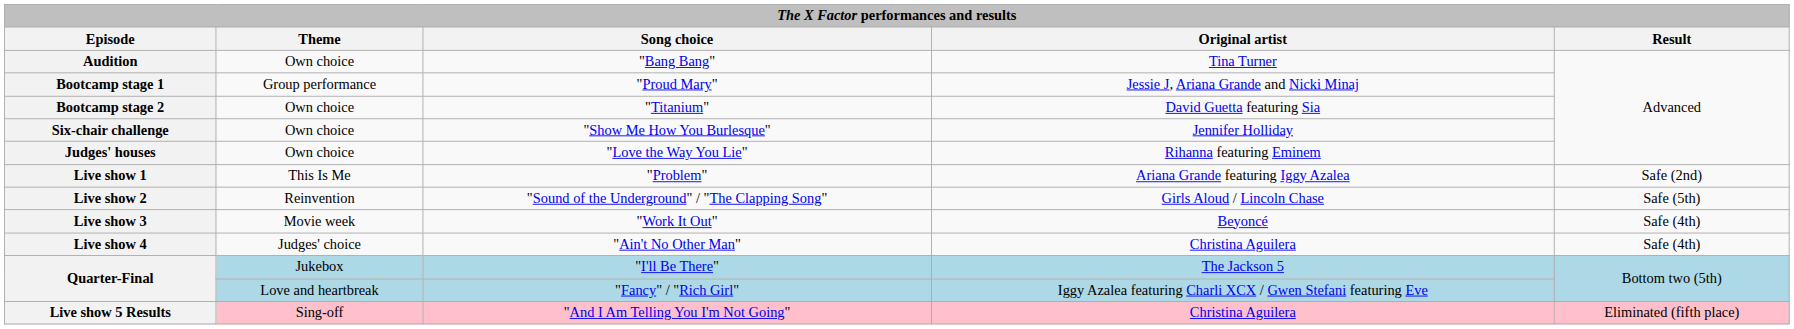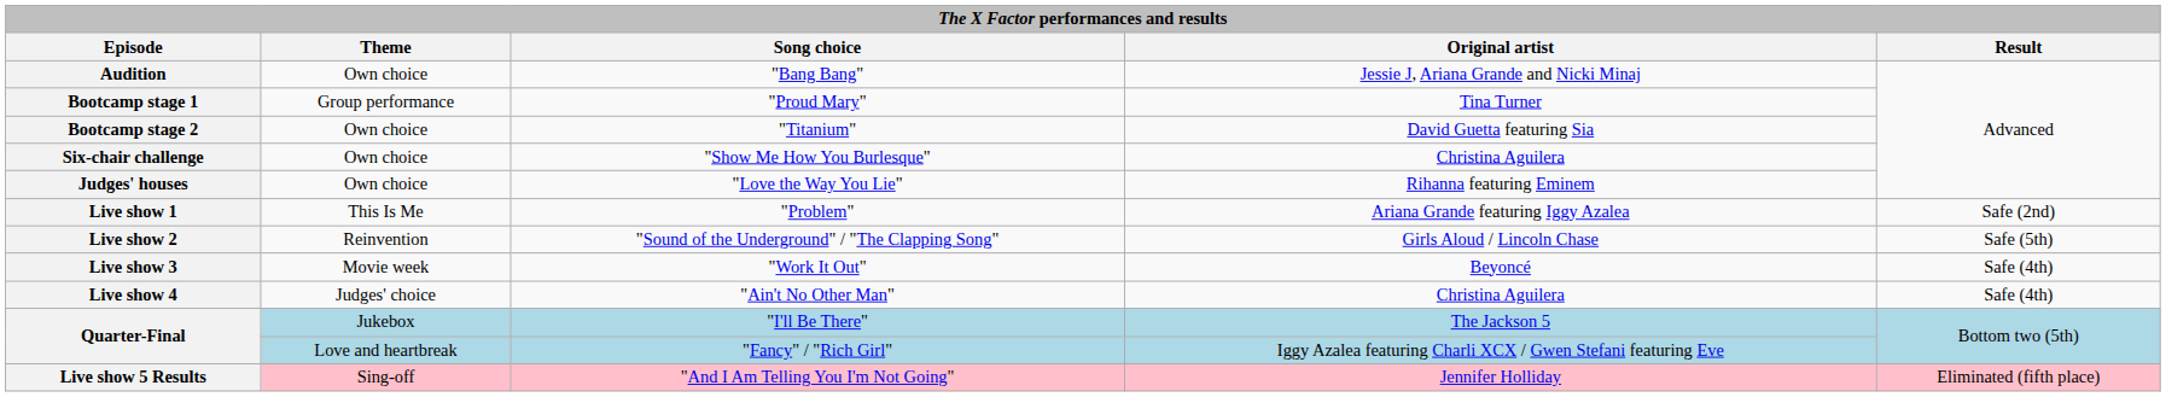Audition | Original artist: Tina Turner -> Jessie J, Ariana Grande and Nicki Minaj
Bootcamp stage 1 | Original artist: Jessie J, Ariana Grande and Nicki Minaj -> Tina Turner
Six-chair challenge | Original artist: Jennifer Holliday -> Christina Aguilera
Live show 5 Results | Original artist: Christina Aguilera -> Jennifer Holliday
